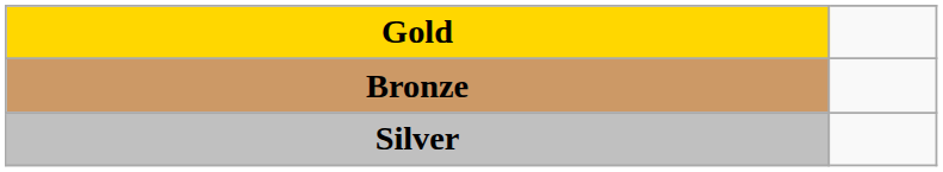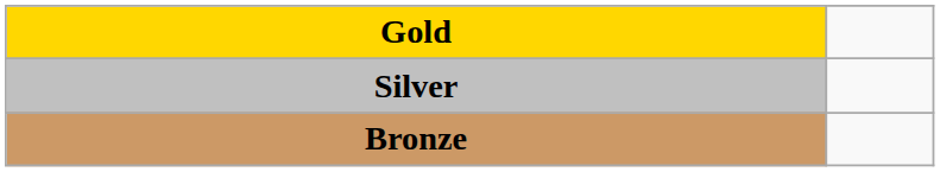rows swapped: Silver <-> Bronze
